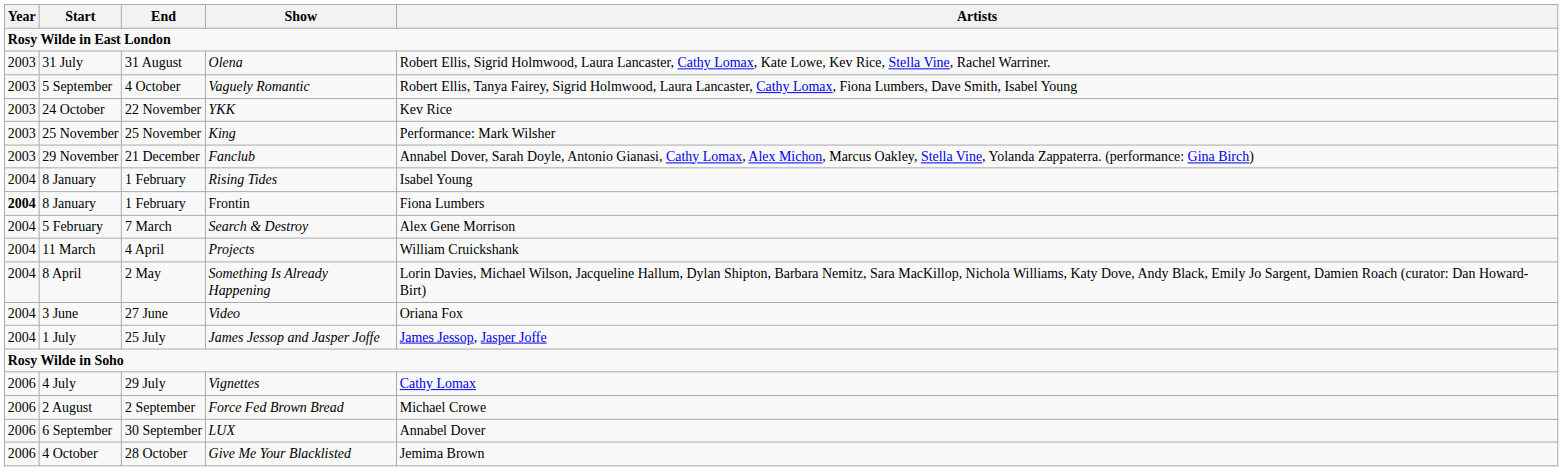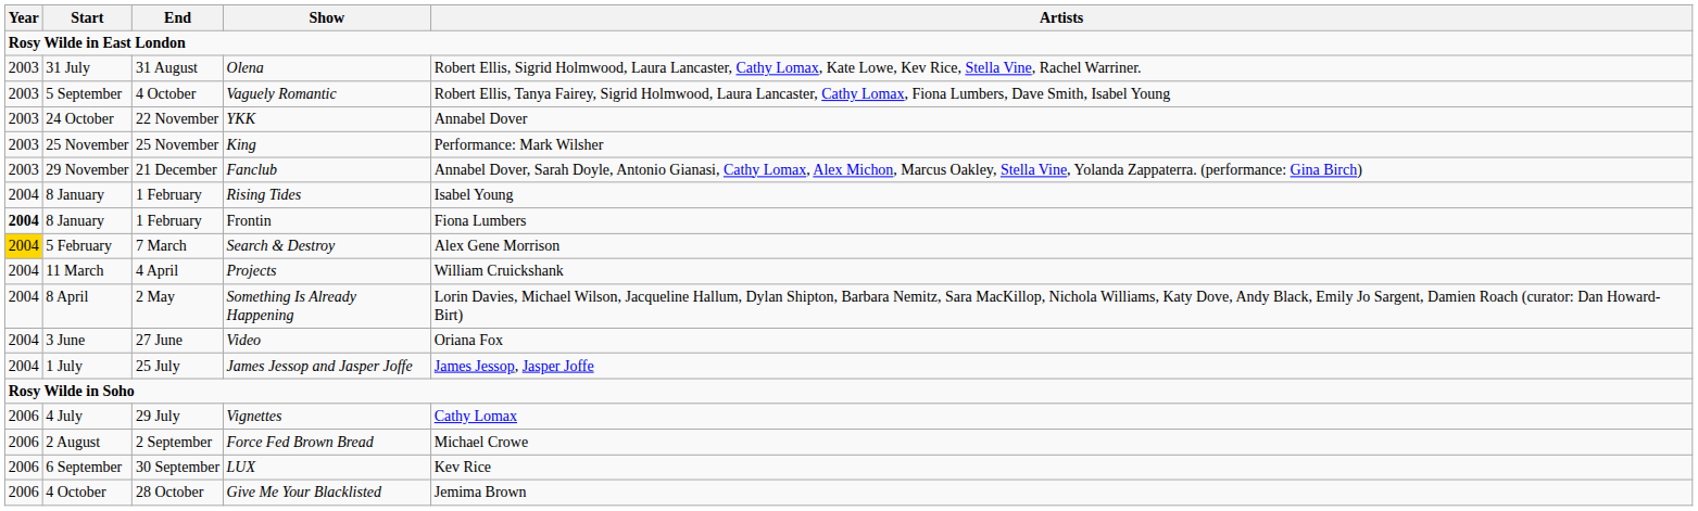YKK | Artists: Kev Rice -> Annabel Dover
Search & Destroy | Year: no background -> gold background
LUX | Artists: Annabel Dover -> Kev Rice
